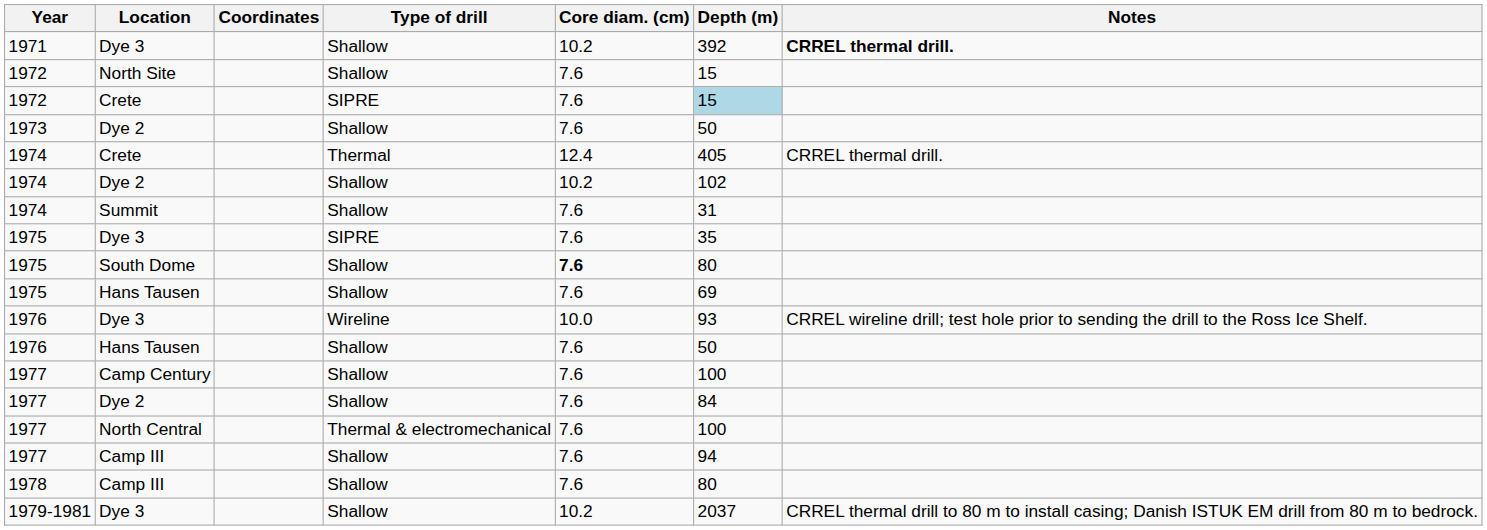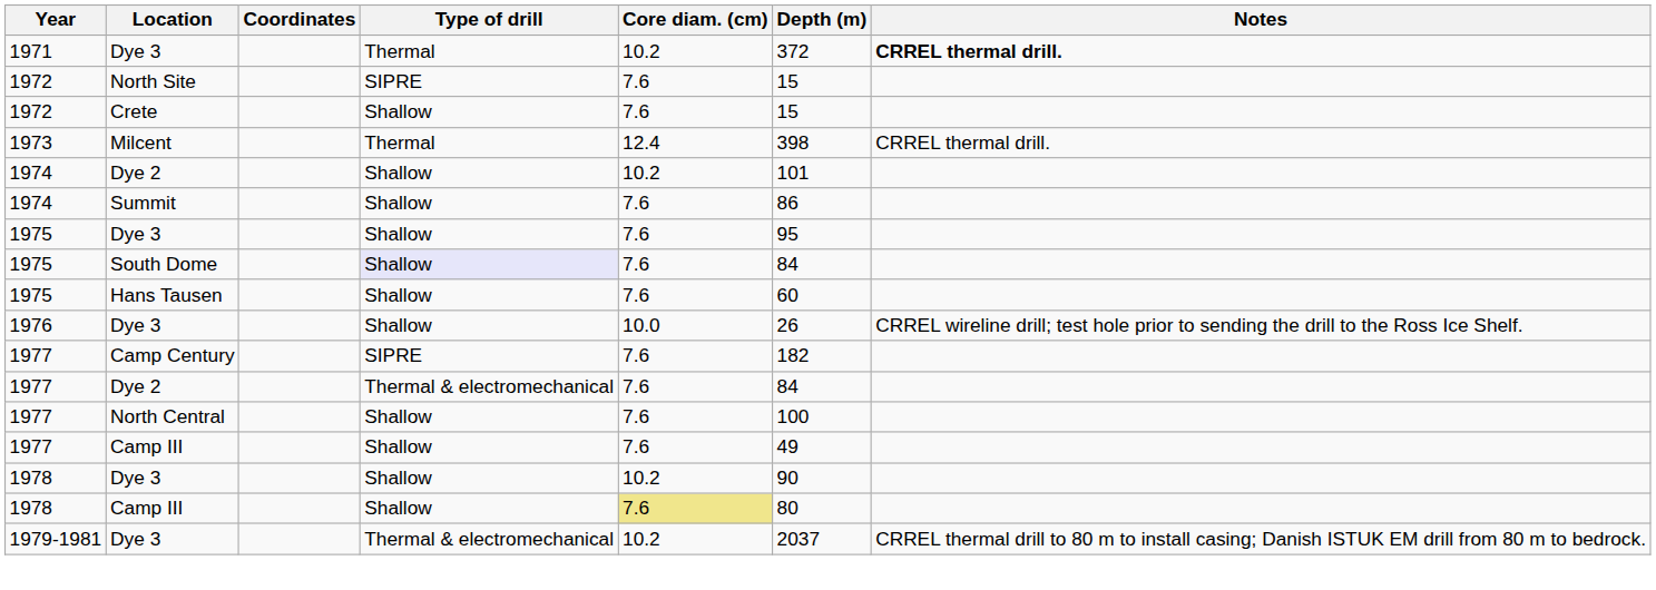1971 / Dye 3 | Type of drill: Shallow -> Thermal
1971 / Dye 3 | Depth (m): 392 -> 372
North Site | Type of drill: Shallow -> SIPRE
1972 / Crete | Type of drill: SIPRE -> Shallow
1972 / Crete | Depth (m): lightblue background -> no background
+ row: 1973 | Milcent | Thermal | 12.4 | 398 | CRREL thermal drill.
- row: 1973 | Dye 2 | Shallow | 7.6 | 50
- row: 1974 | Crete | Thermal | 12.4 | 405 | CRREL thermal drill.
1974 / Dye 2 | Depth (m): 102 -> 101
Summit | Depth (m): 31 -> 86
1975 / Dye 3 | Type of drill: SIPRE -> Shallow
1975 / Dye 3 | Depth (m): 35 -> 95
South Dome | Type of drill: no background -> lavender background
South Dome | Core diam. (cm): bold -> normal
South Dome | Depth (m): 80 -> 84
1975 / Hans Tausen | Depth (m): 69 -> 60
1976 / Dye 3 | Type of drill: Wireline -> Shallow
1976 / Dye 3 | Depth (m): 93 -> 26
- row: 1976 | Hans Tausen | Shallow | 7.6 | 50
Camp Century | Type of drill: Shallow -> SIPRE
Camp Century | Depth (m): 100 -> 182
1977 / Dye 2 | Type of drill: Shallow -> Thermal & electromechanical
North Central | Type of drill: Thermal & electromechanical -> Shallow
1977 / Camp III | Depth (m): 94 -> 49
+ row: 1978 | Dye 3 | Shallow | 10.2 | 90
1978 / Camp III | Core diam. (cm): no background -> khaki background
1979-1981 / Dye 3 | Type of drill: Shallow -> Thermal & electromechanical
